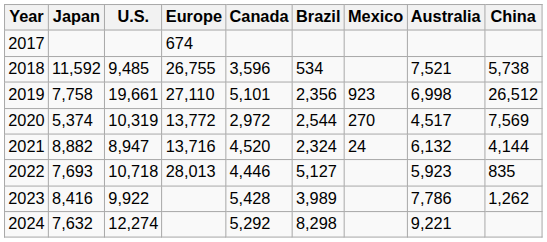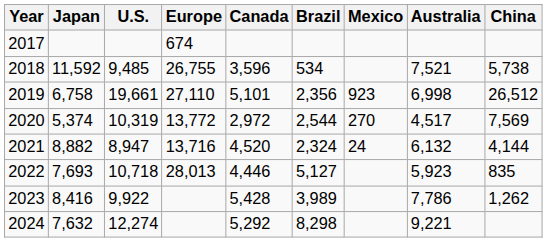2019 | Japan: 7,758 -> 6,758
